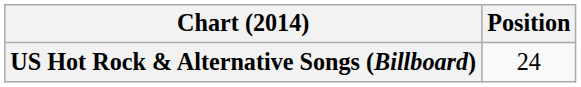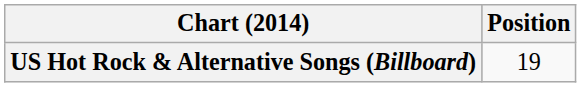US Hot Rock & Alternative Songs (Billboard) | Position: 24 -> 19
